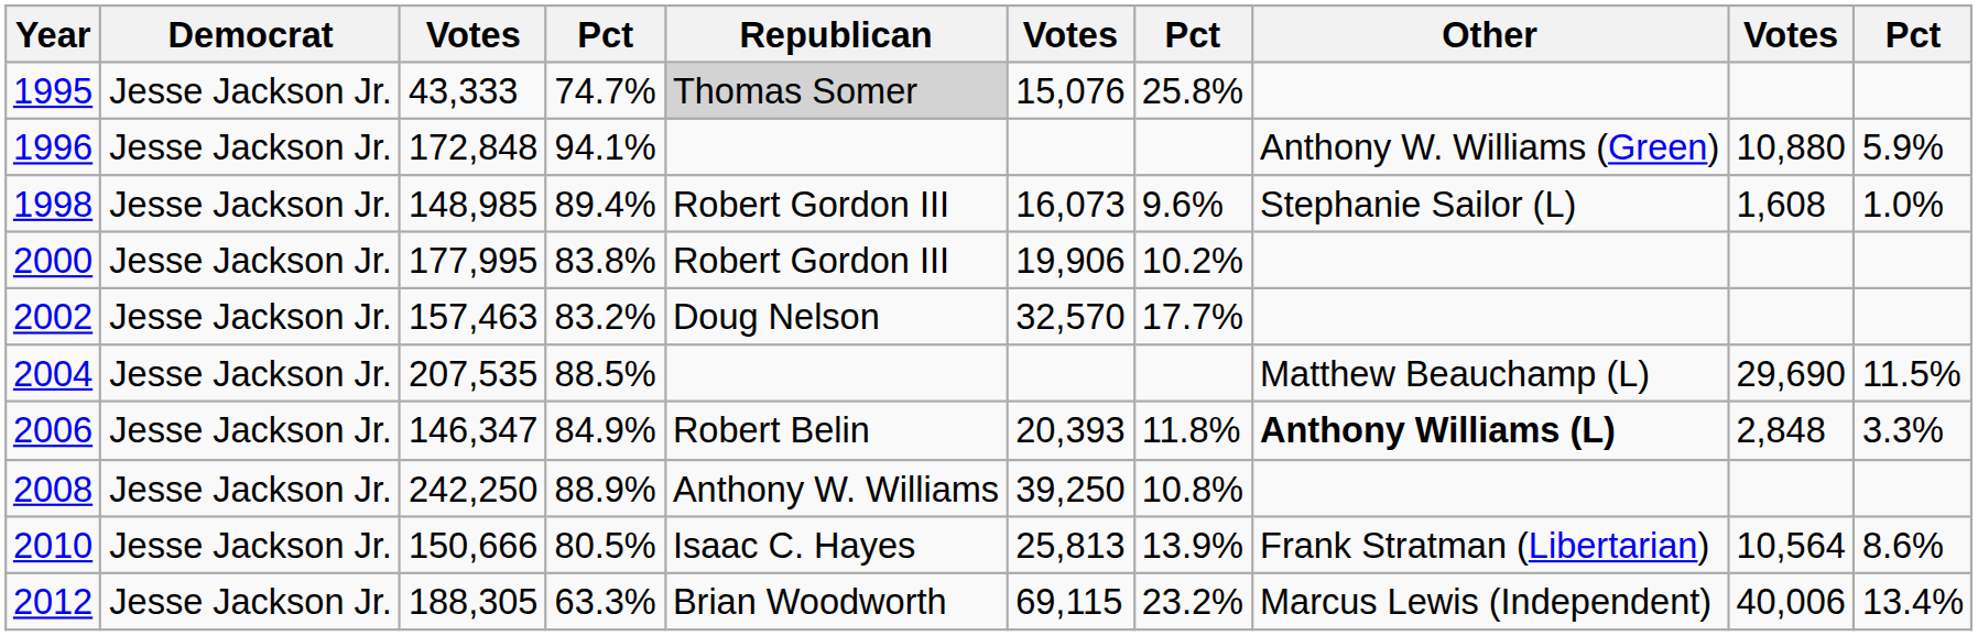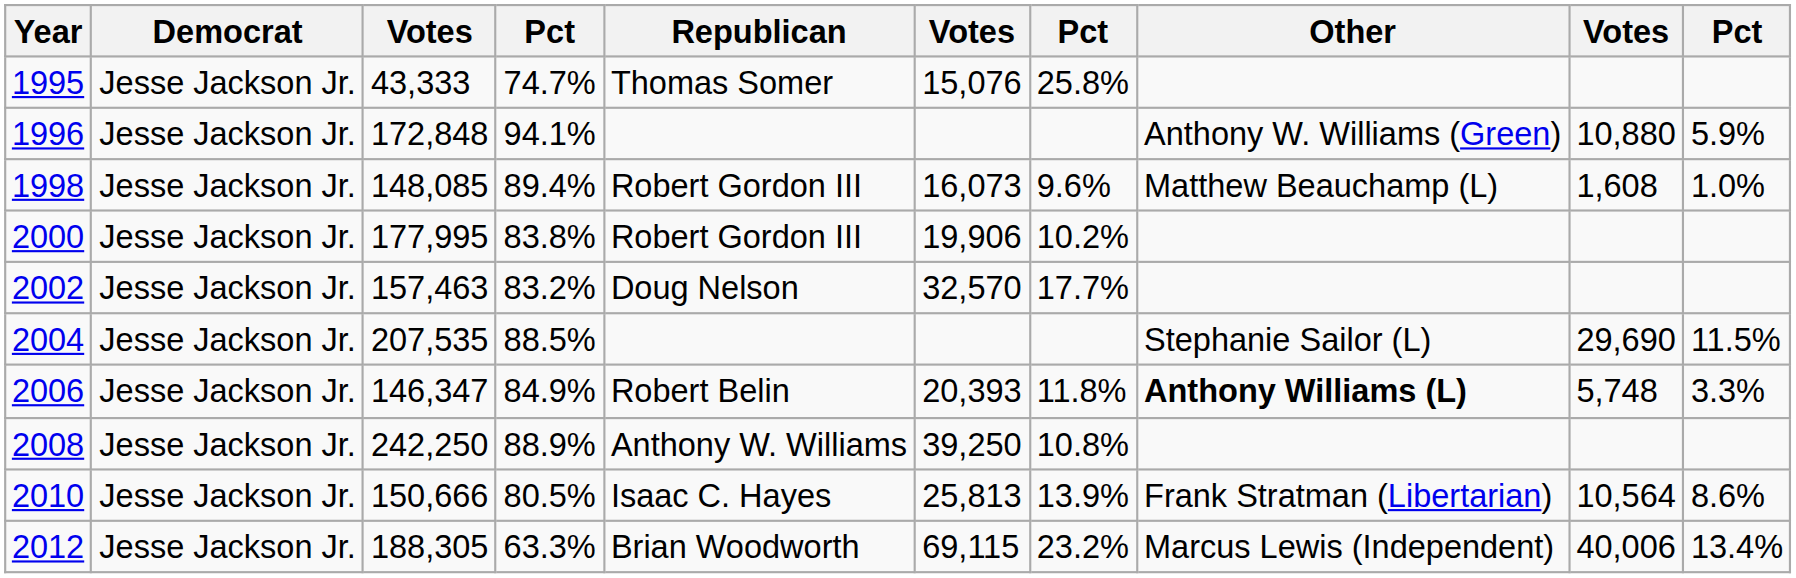1995 | Republican: lightgrey background -> no background
1998 | column 3: 148,985 -> 148,085
1998 | Other: Stephanie Sailor (L) -> Matthew Beauchamp (L)
2004 | Other: Matthew Beauchamp (L) -> Stephanie Sailor (L)
2006 | column 9: 2,848 -> 5,748
